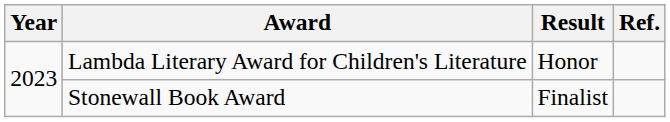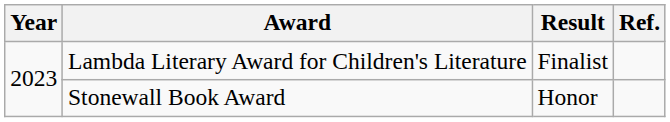Lambda Literary Award for Children's Literature | Result: Honor -> Finalist
Stonewall Book Award | Result: Finalist -> Honor
